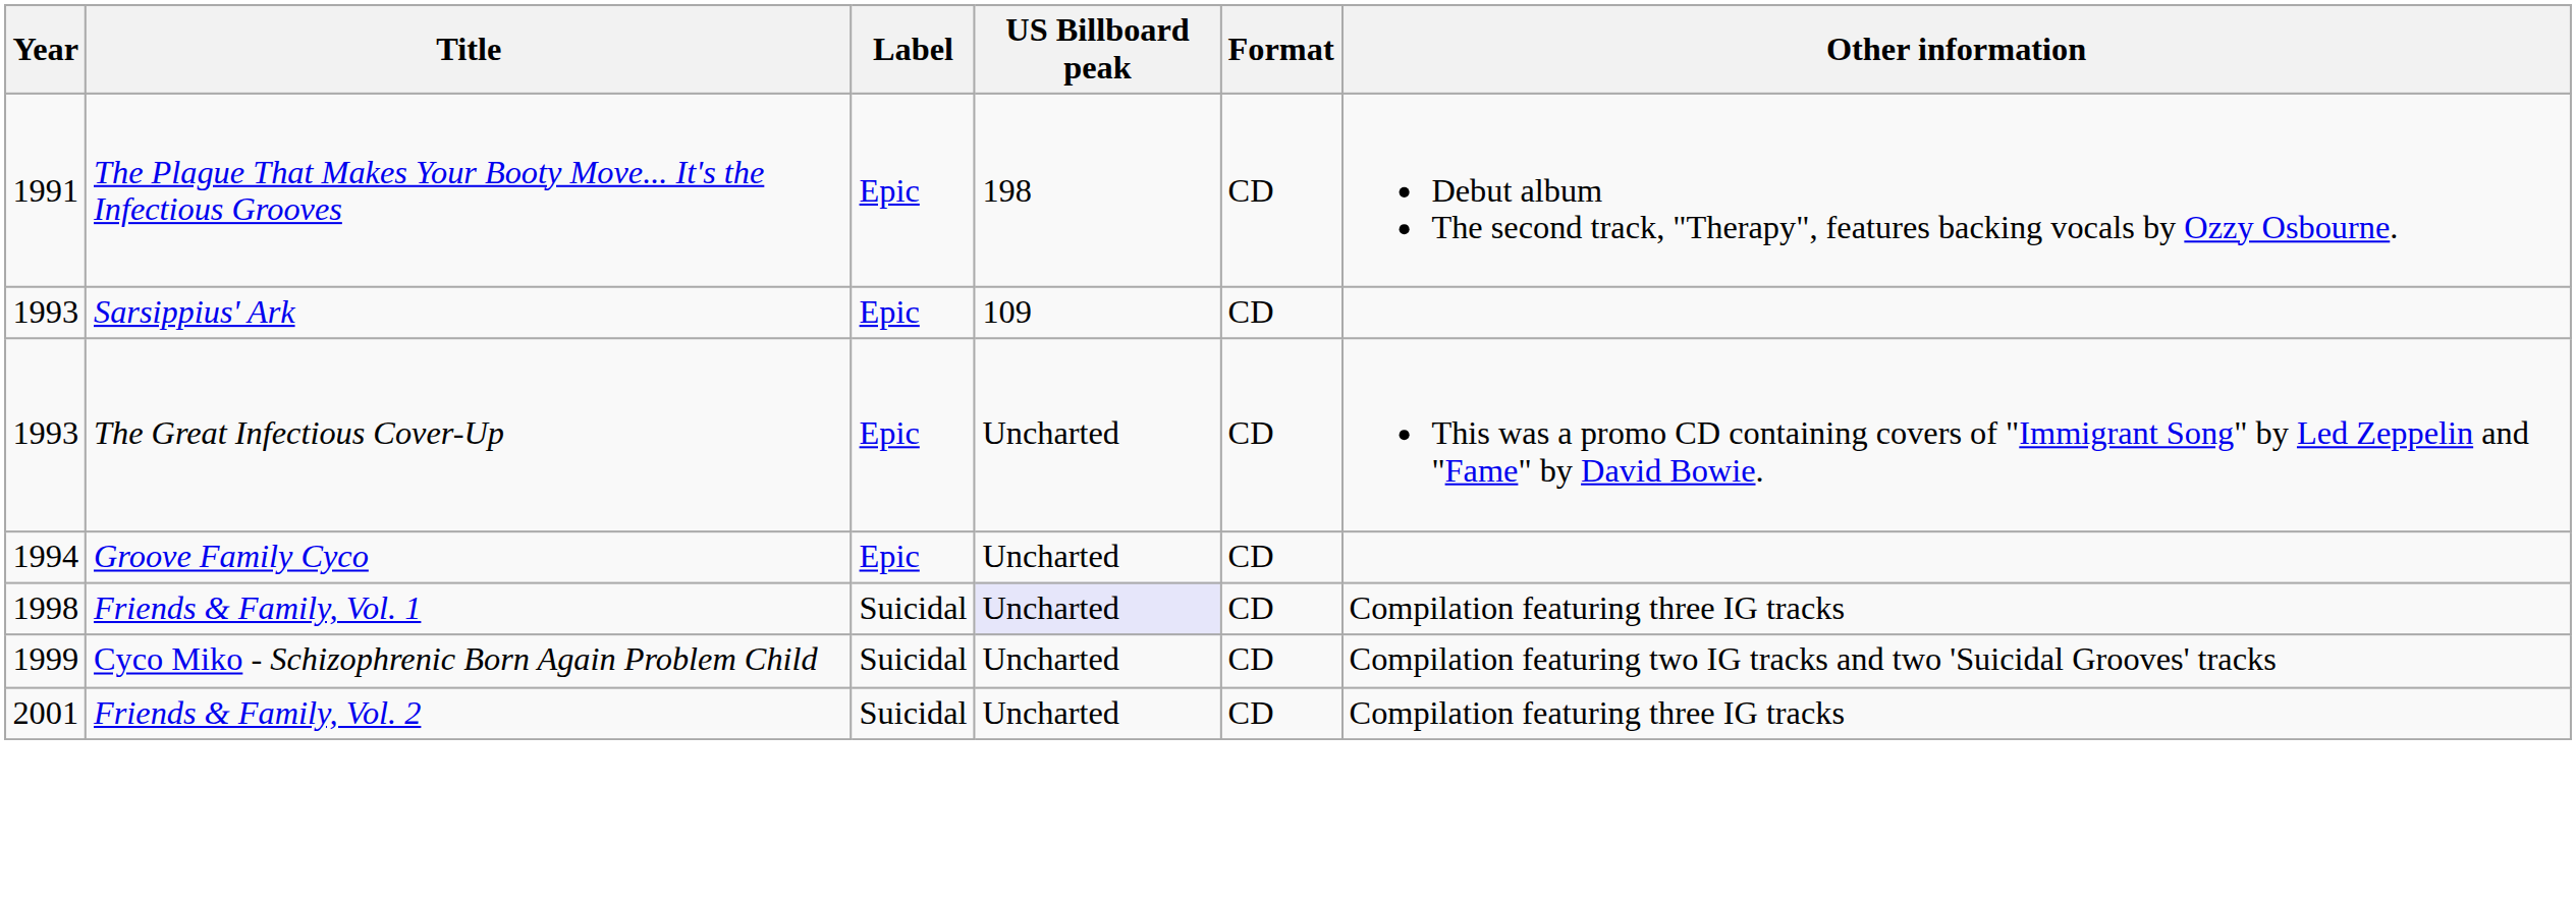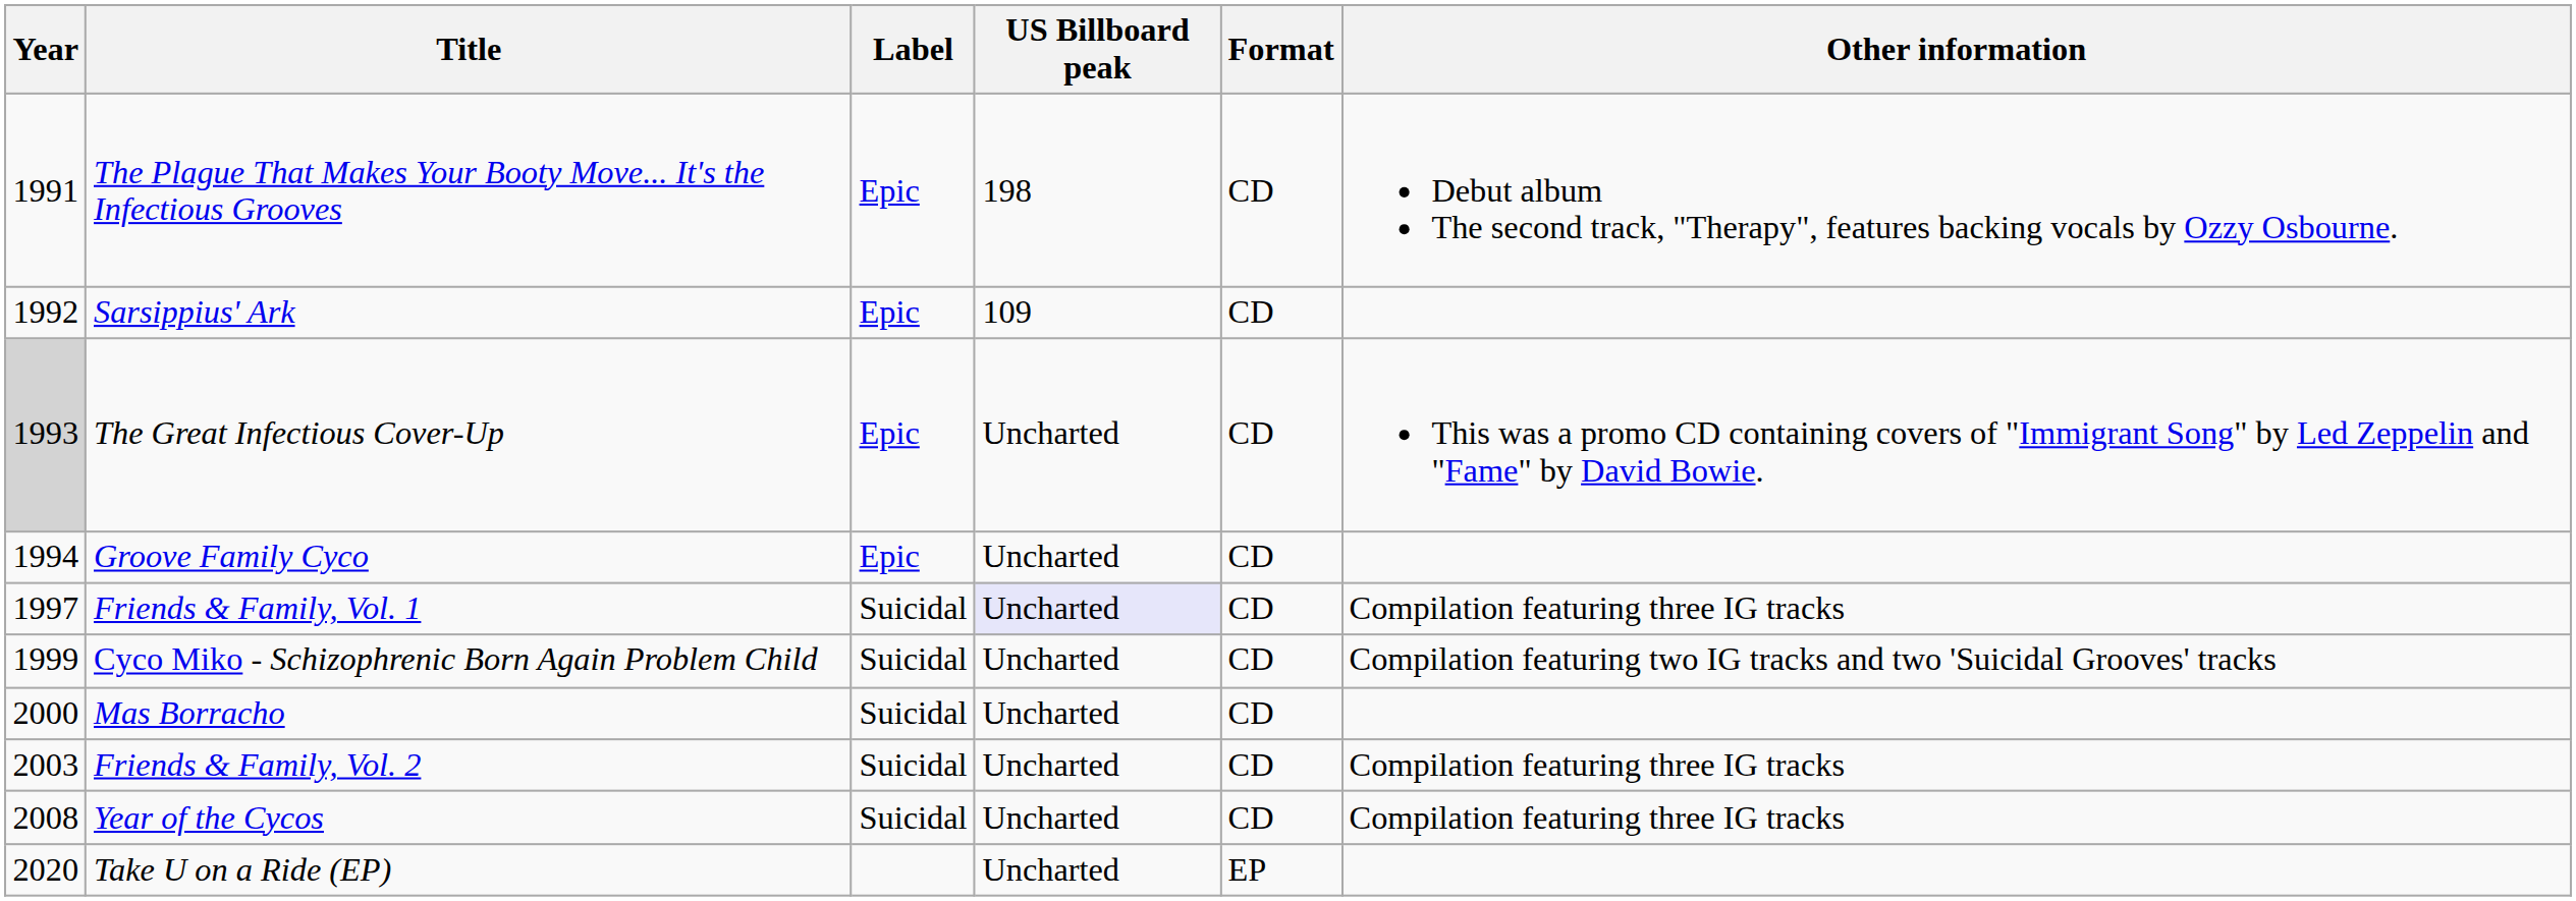Sarsippius' Ark | Year: 1993 -> 1992
The Great Infectious Cover-Up | Year: no background -> lightgrey background
Friends & Family, Vol. 1 | Year: 1998 -> 1997
+ row: 2000 | Mas Borracho | Suicidal | Uncharted | CD
Friends & Family, Vol. 2 | Year: 2001 -> 2003
+ row: 2008 | Year of the Cycos | Suicidal | Uncharted | CD | Compilation featuring three IG tracks
+ row: 2020 | Take U on a Ride (EP) | Uncharted | EP
